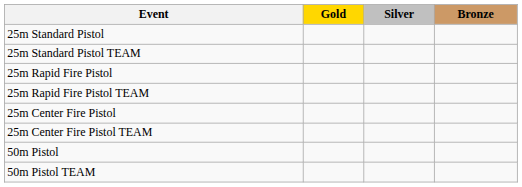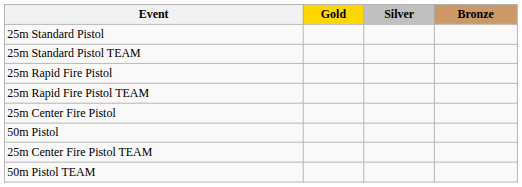rows swapped: 25m Center Fire Pistol TEAM <-> 50m Pistol
